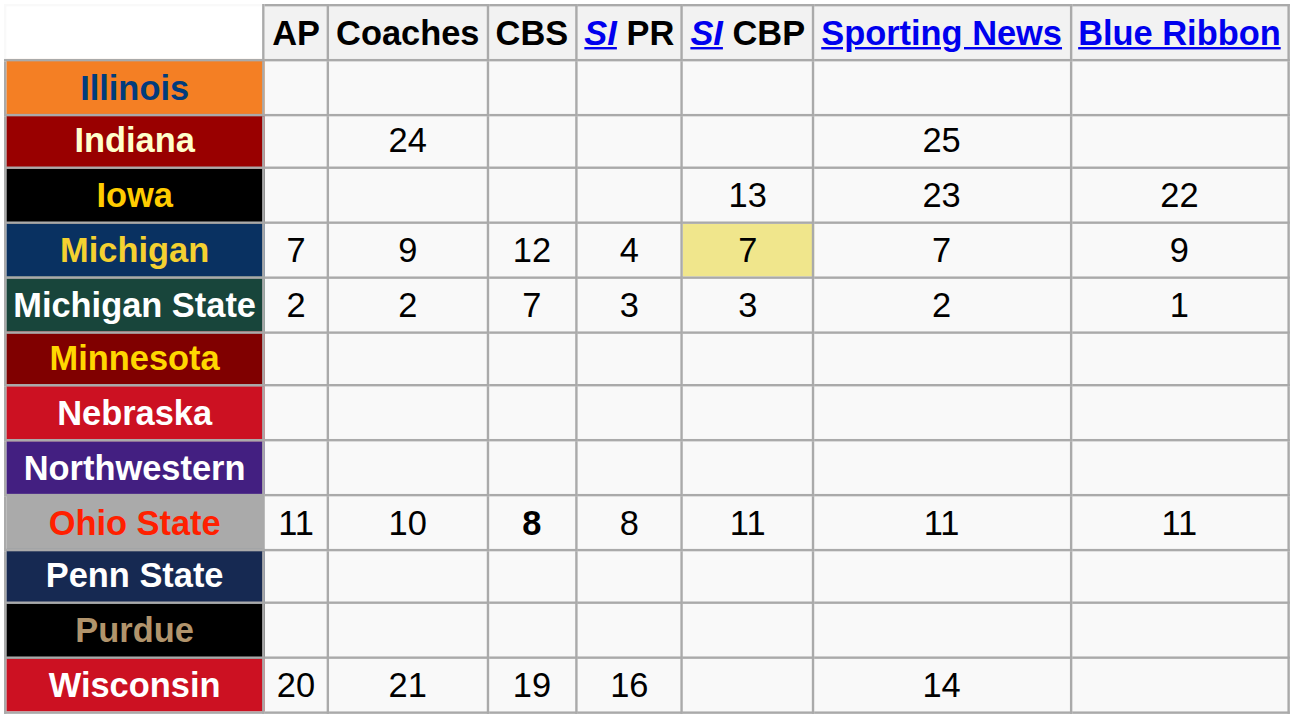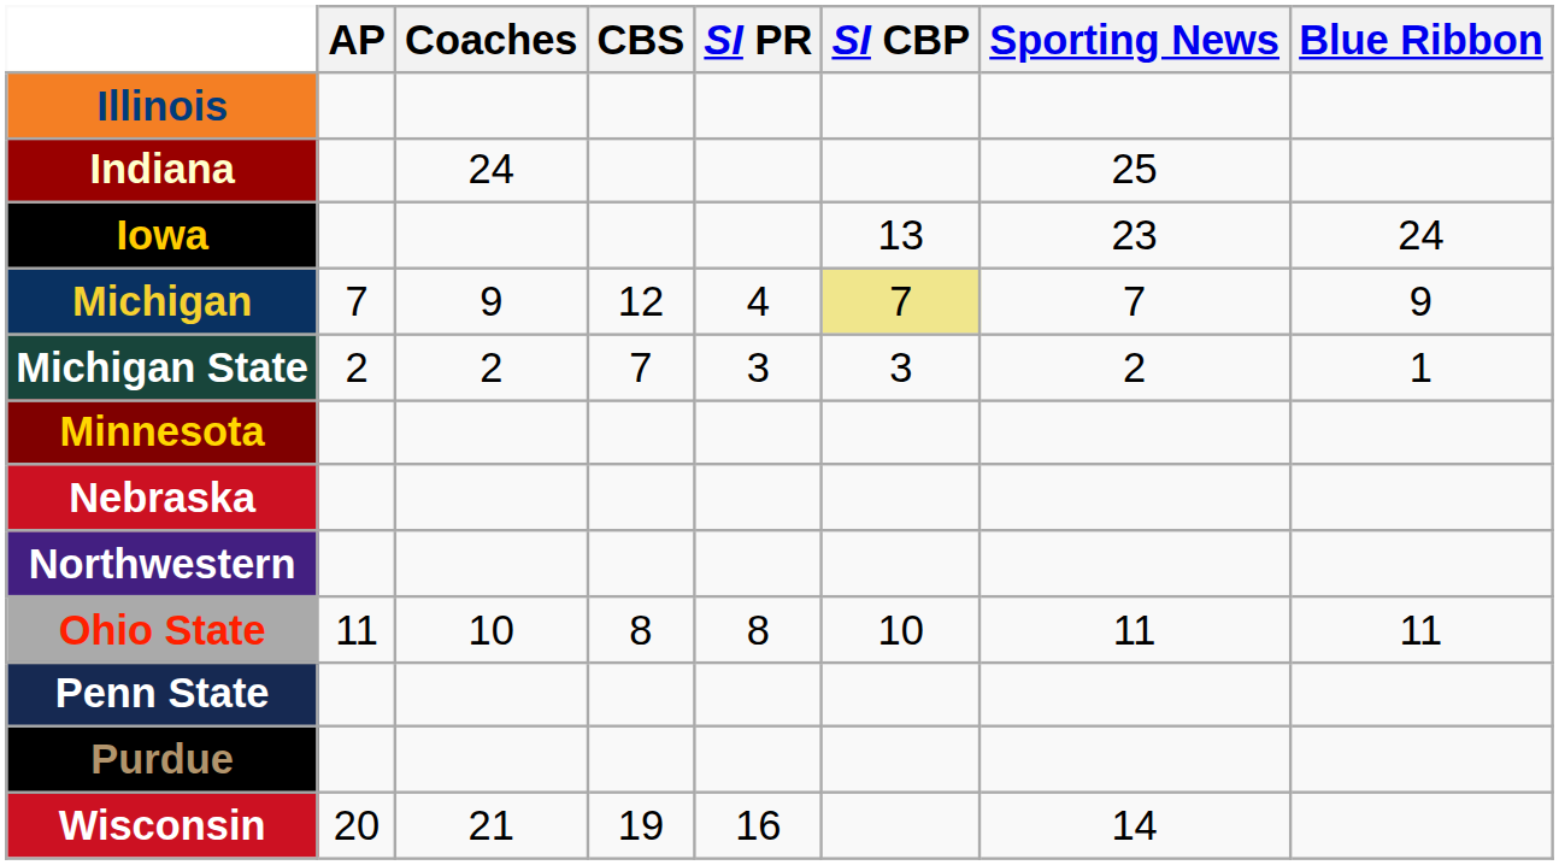Iowa | Blue Ribbon: 22 -> 24
Ohio State | CBS: bold -> normal
Ohio State | SI CBP: 11 -> 10
